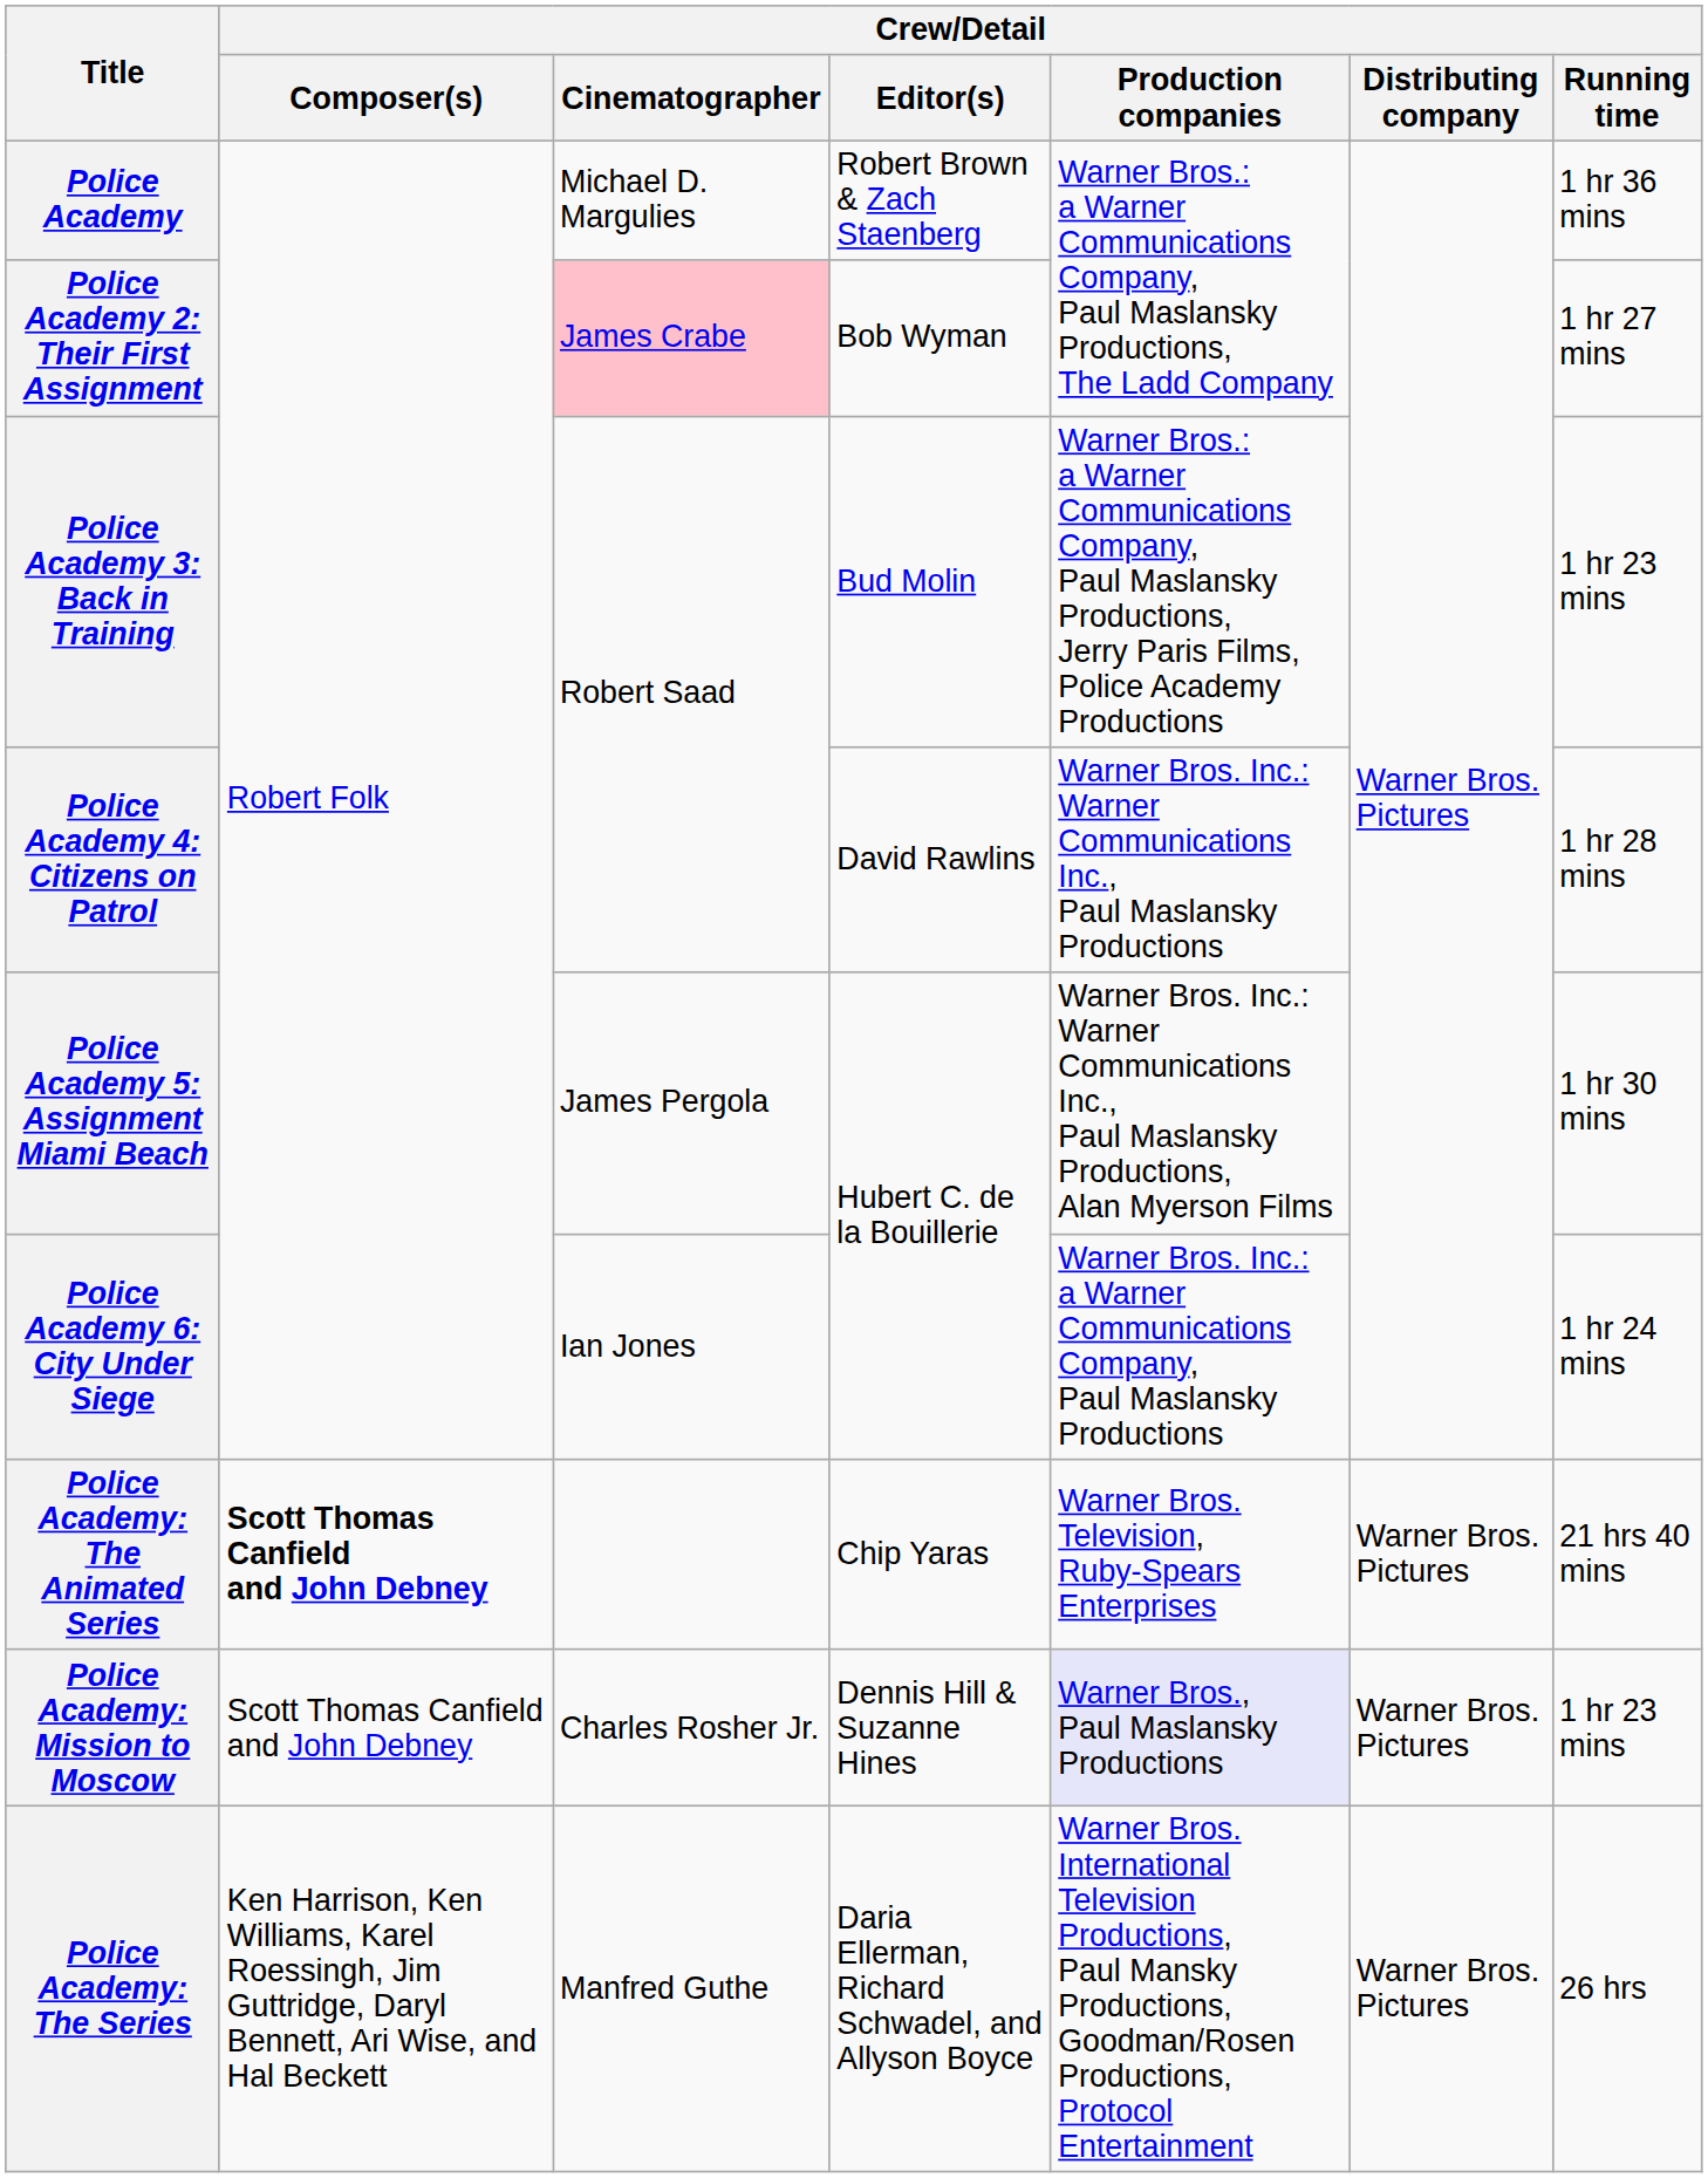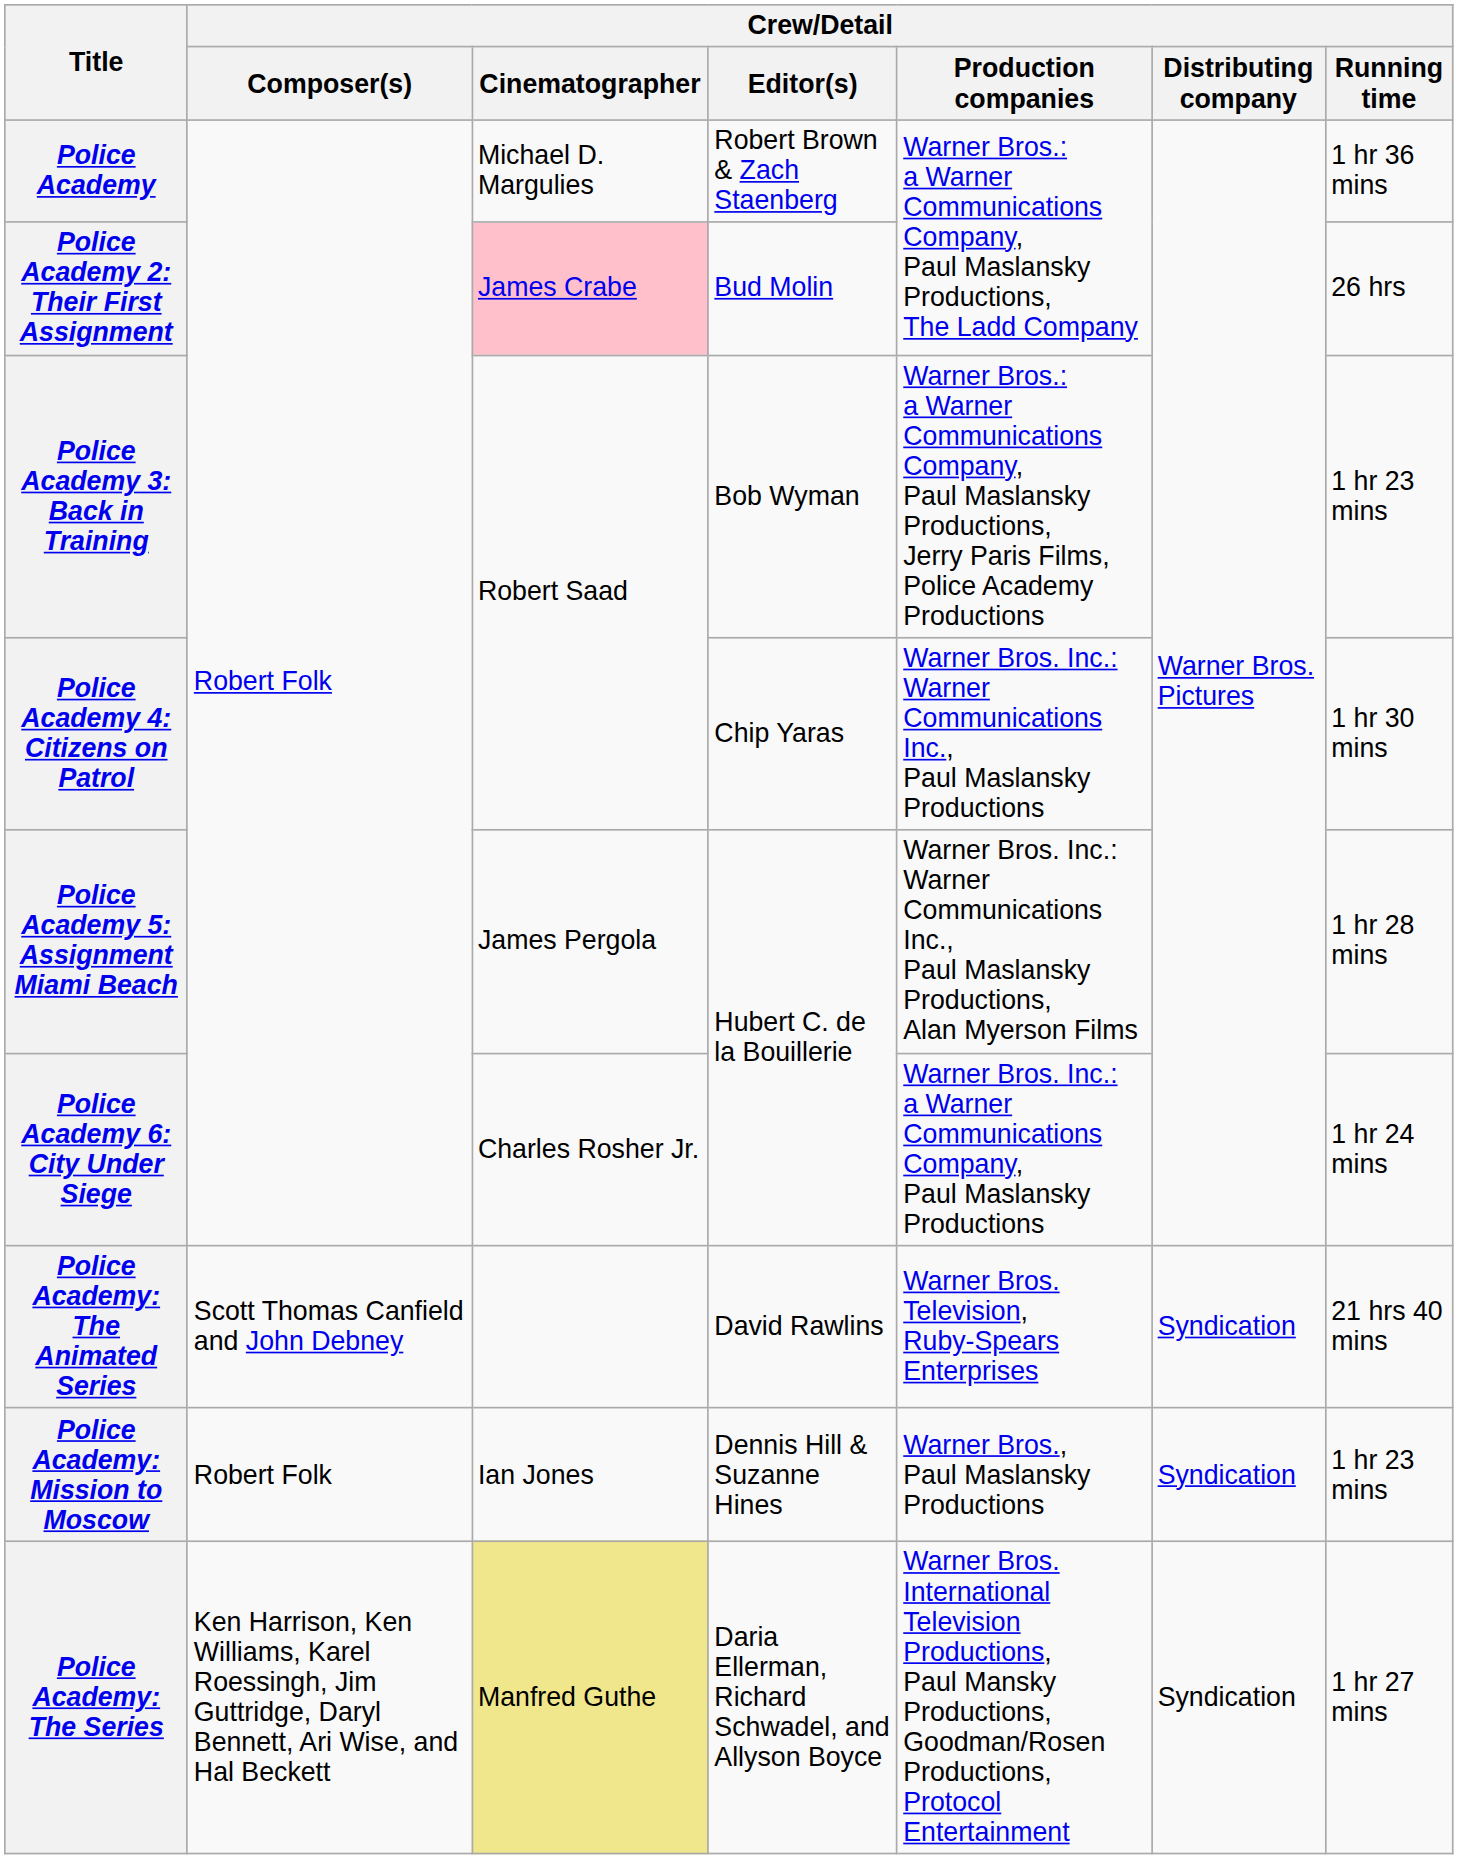Police Academy 2: Their First Assignment | Crew/Detail / Editor(s): Bob Wyman -> Bud Molin
Police Academy 2: Their First Assignment | Crew/Detail / Running time: 1 hr 27 mins -> 26 hrs
Police Academy 3: Back in Training | Crew/Detail / Editor(s): Bud Molin -> Bob Wyman
Police Academy 4: Citizens on Patrol | Crew/Detail / Editor(s): David Rawlins -> Chip Yaras
Police Academy 4: Citizens on Patrol | Crew/Detail / Running time: 1 hr 28 mins -> 1 hr 30 mins
Police Academy 5: Assignment Miami Beach | Crew/Detail / Running time: 1 hr 30 mins -> 1 hr 28 mins
Police Academy 6: City Under Siege | Crew/Detail / Cinematographer: Ian Jones -> Charles Rosher Jr.
Police Academy: The Animated Series | Crew/Detail / Composer(s): bold -> normal
Police Academy: The Animated Series | Crew/Detail / Editor(s): Chip Yaras -> David Rawlins
Police Academy: The Animated Series | Crew/Detail / Distributing company: Warner Bros. Pictures -> Syndication
Police Academy: Mission to Moscow | Crew/Detail / Composer(s): Scott Thomas Canfield and John Debney -> Robert Folk
Police Academy: Mission to Moscow | Crew/Detail / Cinematographer: Charles Rosher Jr. -> Ian Jones
Police Academy: Mission to Moscow | Crew/Detail / Production companies: lavender background -> no background
Police Academy: Mission to Moscow | Crew/Detail / Distributing company: Warner Bros. Pictures -> Syndication
Police Academy: The Series | Crew/Detail / Cinematographer: no background -> khaki background
Police Academy: The Series | Crew/Detail / Distributing company: Warner Bros. Pictures -> Syndication
Police Academy: The Series | Crew/Detail / Running time: 26 hrs -> 1 hr 27 mins
